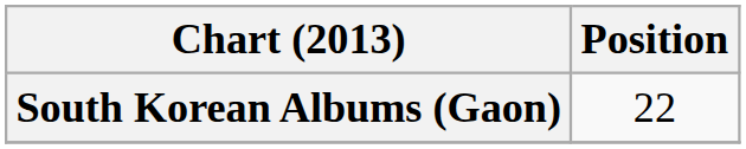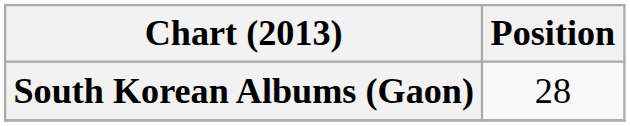South Korean Albums (Gaon) | Position: 22 -> 28
